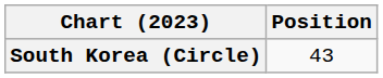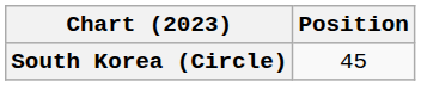South Korea (Circle) | Position: 43 -> 45
